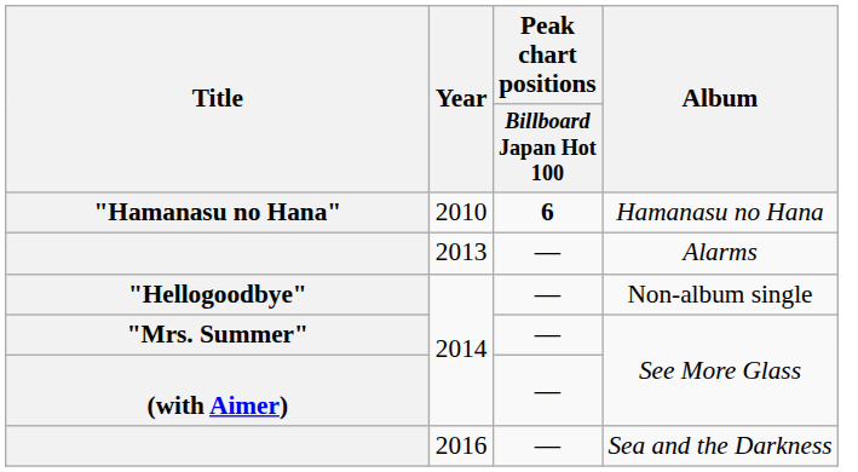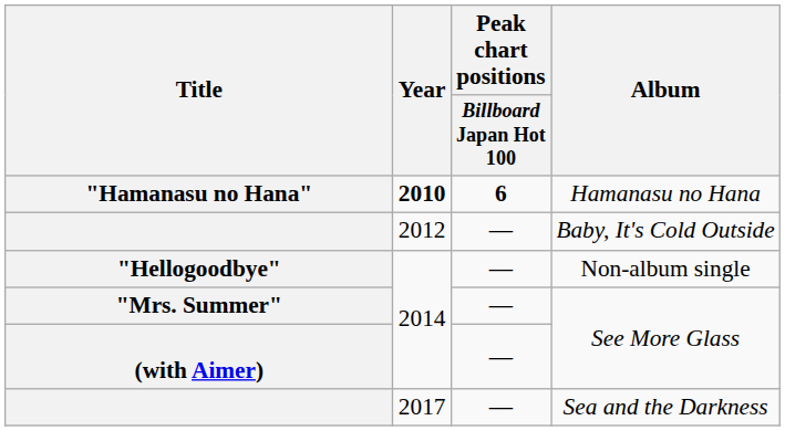Hamanasu no Hana | Year: normal -> bold
+ row: 2012 | — | Baby, It's Cold Outside
- row: 2013 | — | Alarms
Sea and the Darkness | Year: 2016 -> 2017
